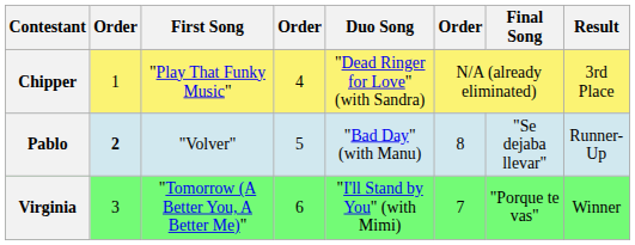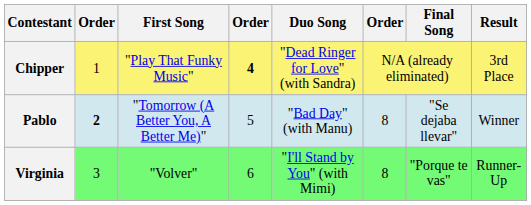Chipper | column 4: normal -> bold
Pablo | First Song: "Volver" -> "Tomorrow (A Better You, A Better Me)"
Pablo | Result: Runner-Up -> Winner
Virginia | First Song: "Tomorrow (A Better You, A Better Me)" -> "Volver"
Virginia | column 6: 7 -> 8
Virginia | Result: Winner -> Runner-Up
